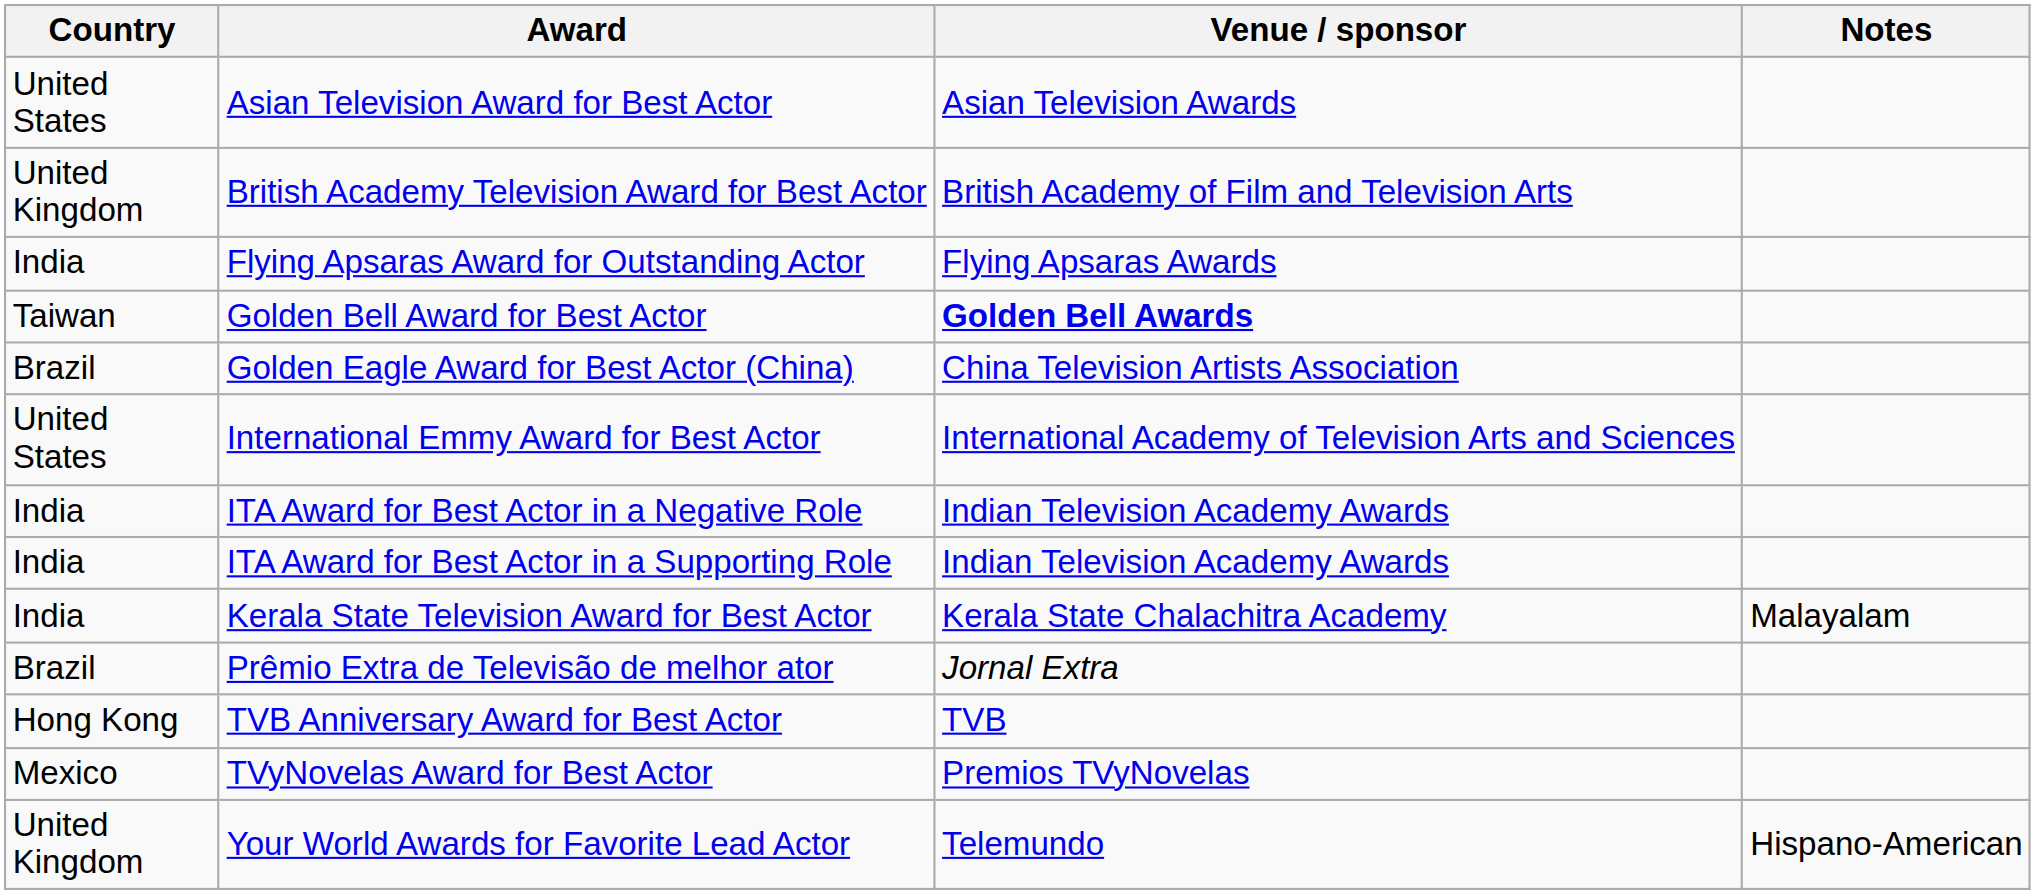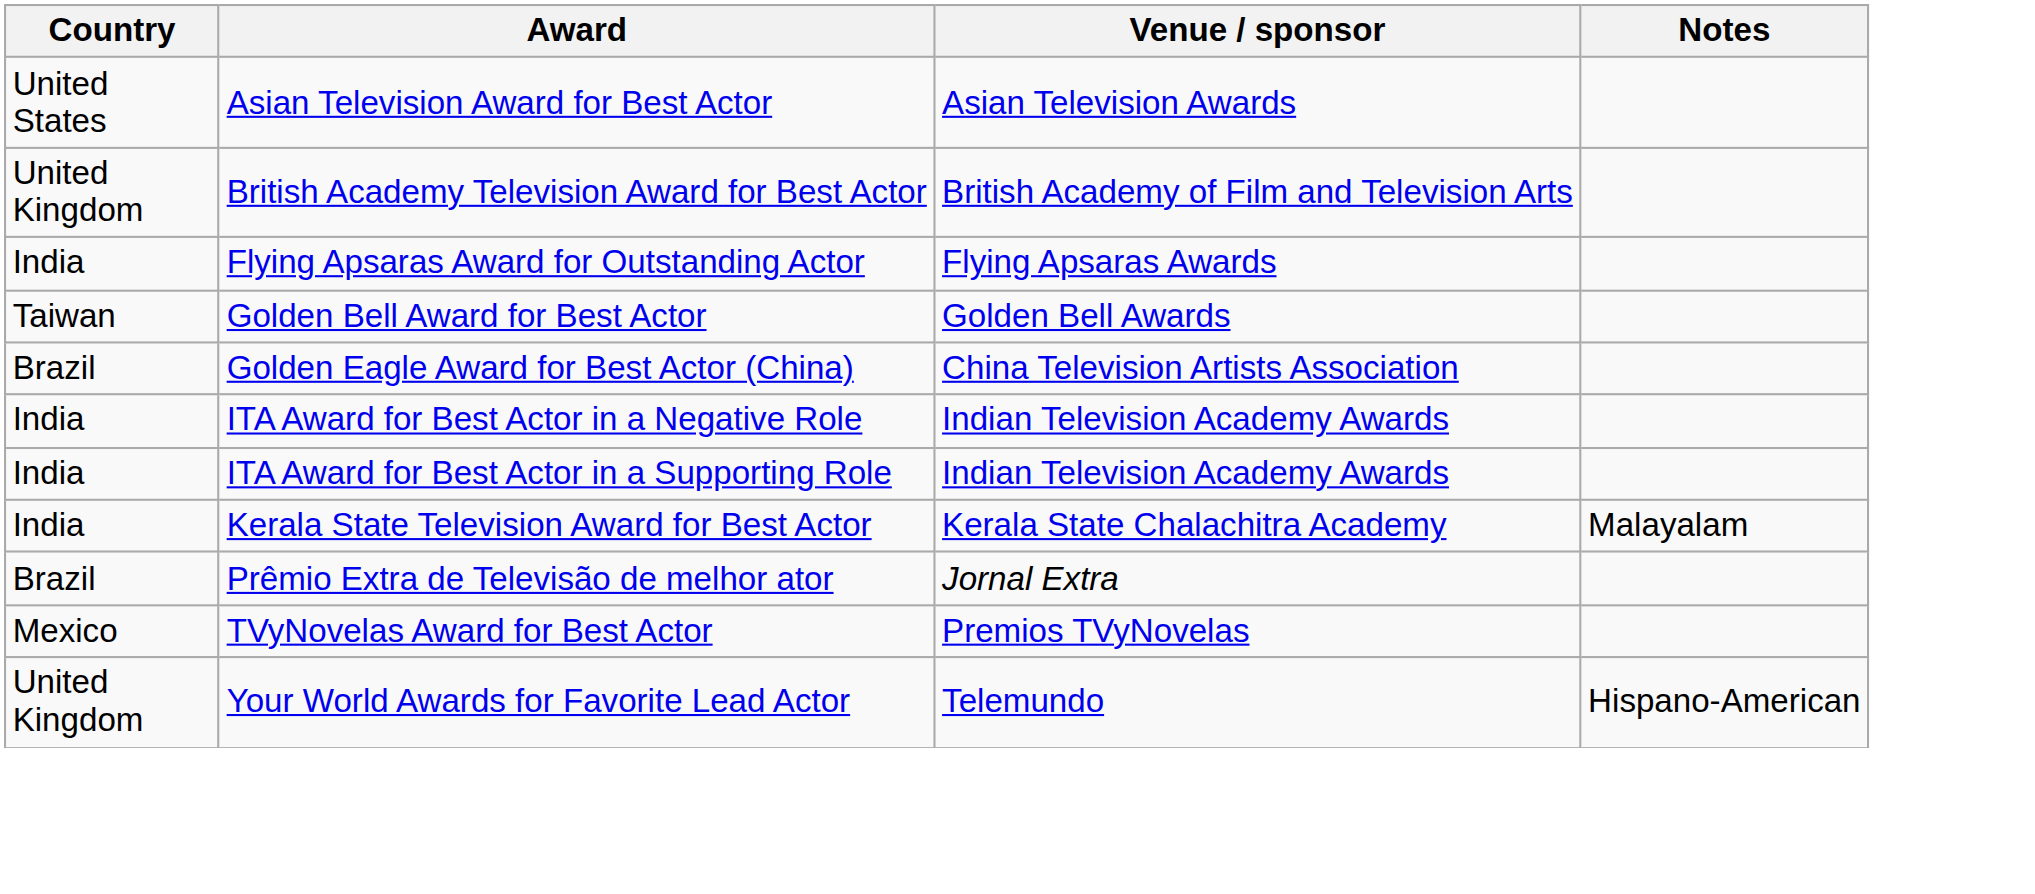Golden Bell Award for Best Actor | Venue / sponsor: bold -> normal
- row: United States | International Emmy Award for Best Actor | International Academy of Television Arts and Sciences
- row: Hong Kong | TVB Anniversary Award for Best Actor | TVB
